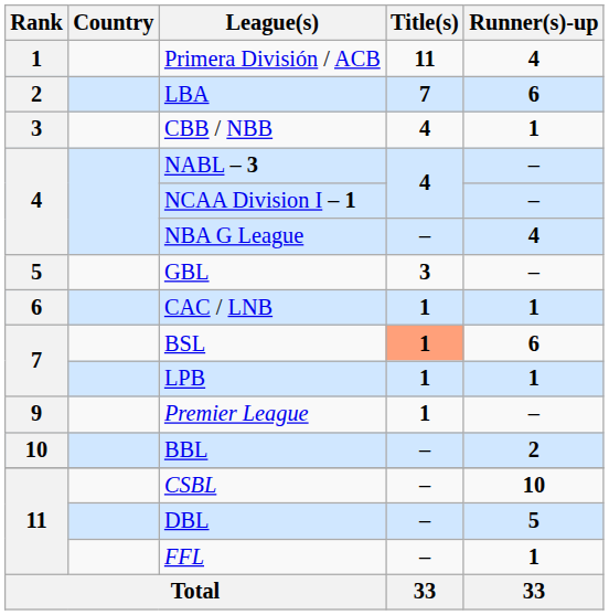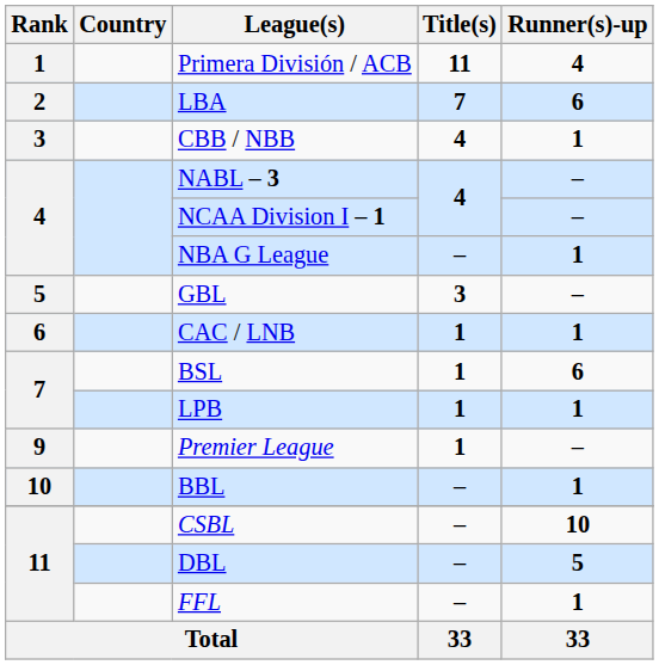NBA G League | Runner(s)-up: 4 -> 1
BSL | Title(s): lightsalmon background -> no background
BBL | Runner(s)-up: 2 -> 1
